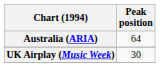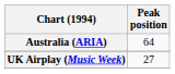UK Airplay (Music Week) | Peak position: 30 -> 27
